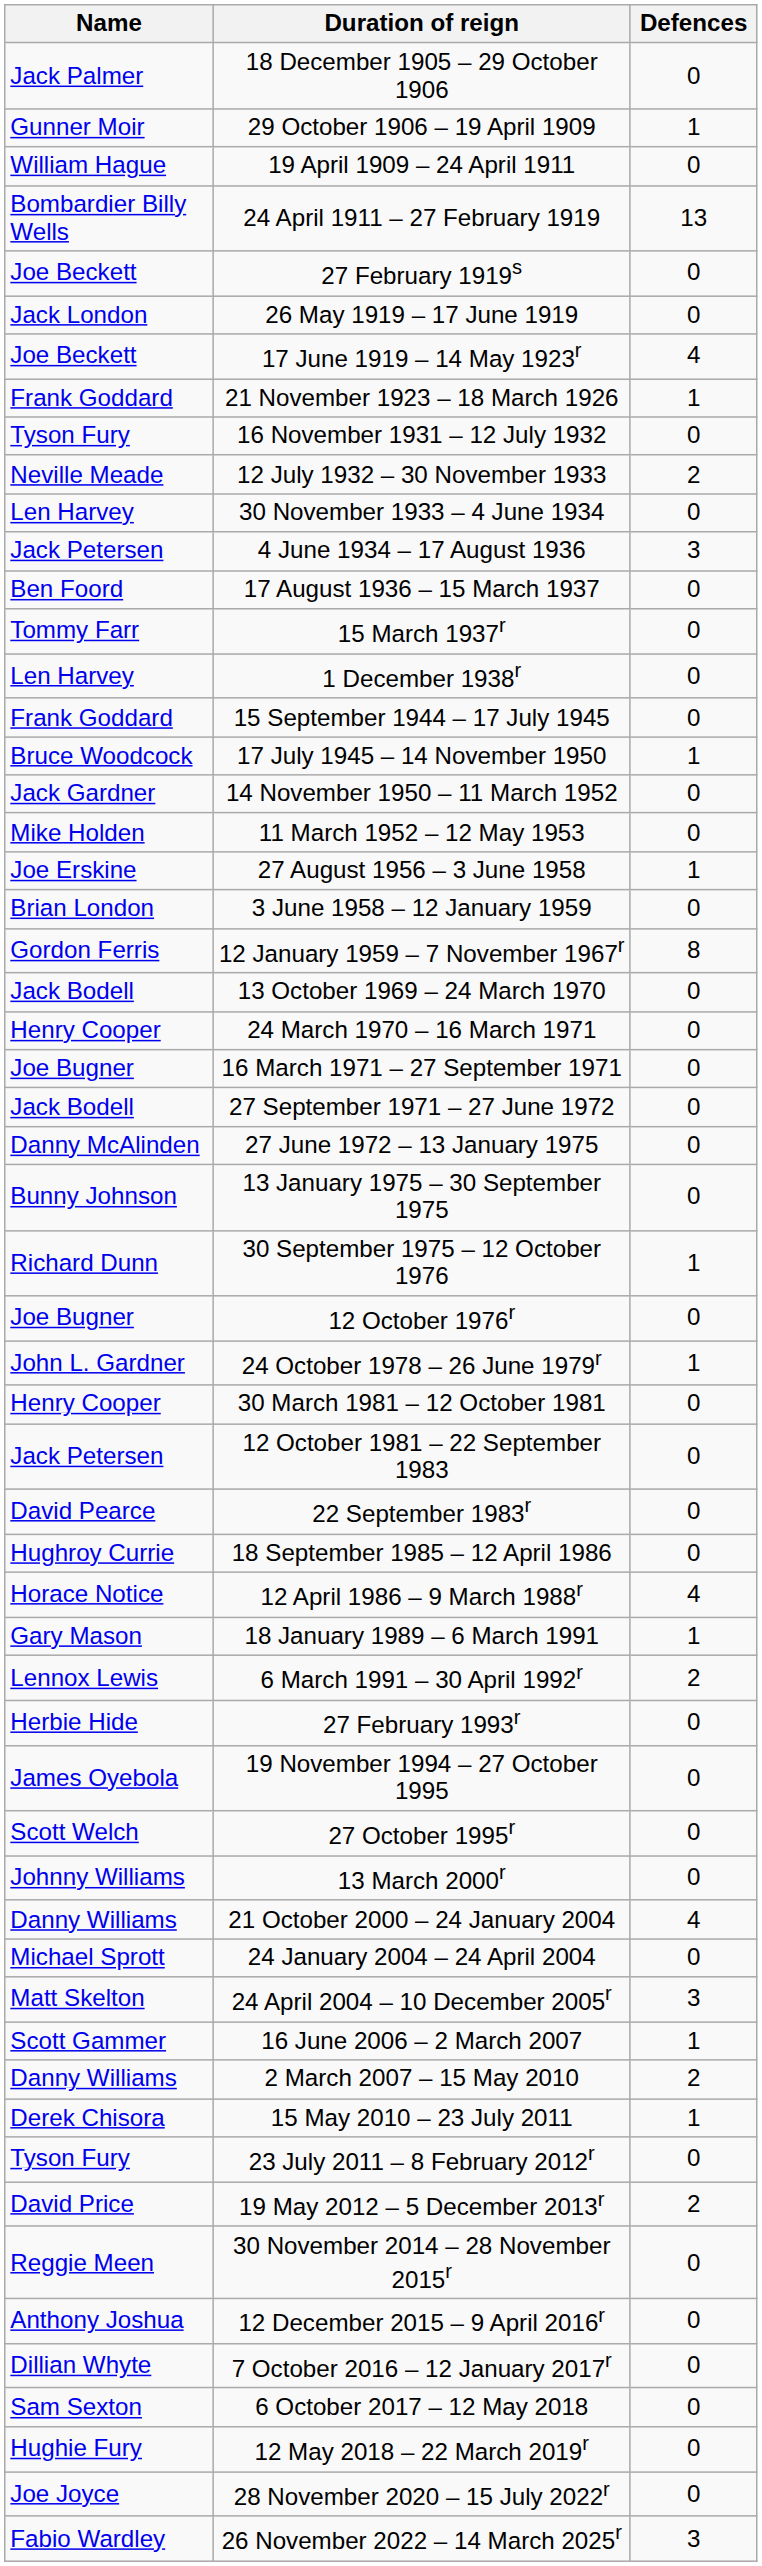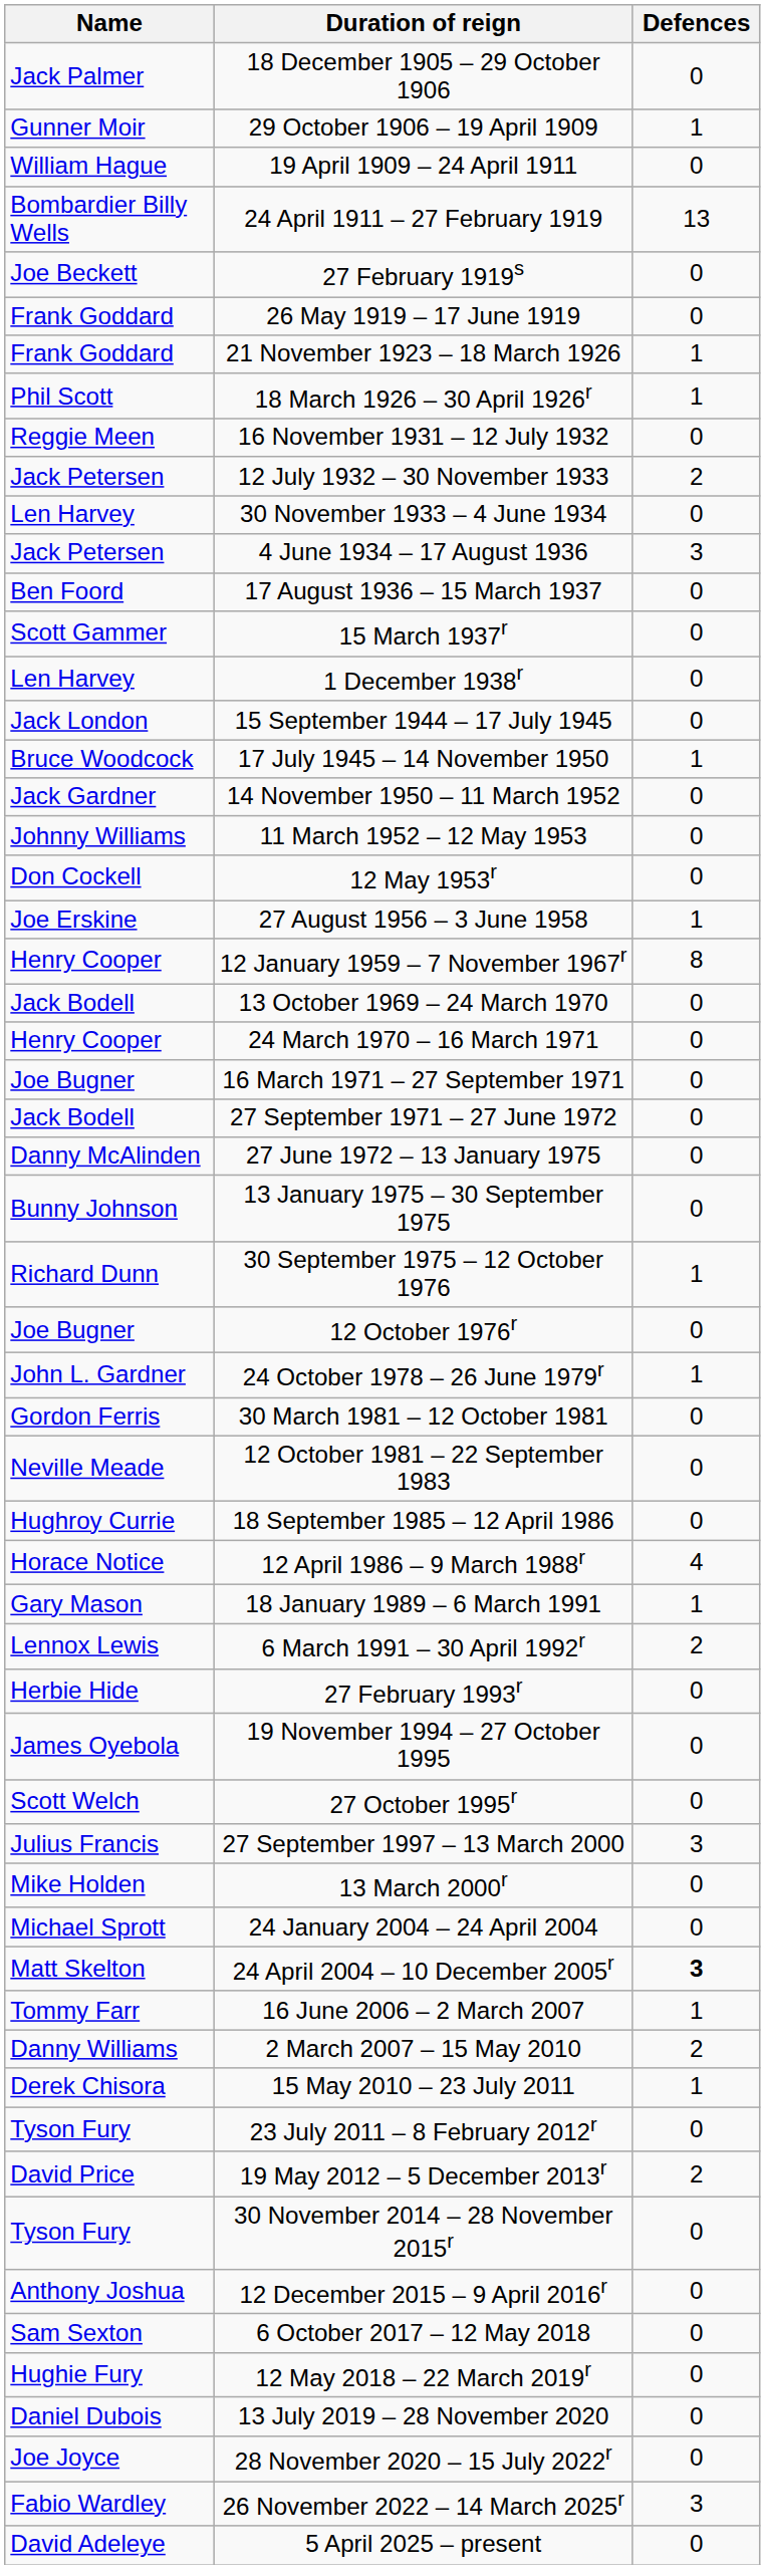26 May 1919 – 17 June 1919 | Name: Jack London -> Frank Goddard
- row: Joe Beckett | 17 June 1919 – 14 May 1923r | 4
+ row: Phil Scott | 18 March 1926 – 30 April 1926r | 1
16 November 1931 – 12 July 1932 | Name: Tyson Fury -> Reggie Meen
12 July 1932 – 30 November 1933 | Name: Neville Meade -> Jack Petersen
15 March 1937r | Name: Tommy Farr -> Scott Gammer
15 September 1944 – 17 July 1945 | Name: Frank Goddard -> Jack London
11 March 1952 – 12 May 1953 | Name: Mike Holden -> Johnny Williams
+ row: Don Cockell | 12 May 1953r | 0
- row: Brian London | 3 June 1958 – 12 January 1959 | 0
12 January 1959 – 7 November 1967r | Name: Gordon Ferris -> Henry Cooper
30 March 1981 – 12 October 1981 | Name: Henry Cooper -> Gordon Ferris
12 October 1981 – 22 September 1983 | Name: Jack Petersen -> Neville Meade
- row: David Pearce | 22 September 1983r | 0
+ row: Julius Francis | 27 September 1997 – 13 March 2000 | 3
13 March 2000r | Name: Johnny Williams -> Mike Holden
- row: Danny Williams | 21 October 2000 – 24 January 2004 | 4
24 April 2004 – 10 December 2005r | Defences: normal -> bold
16 June 2006 – 2 March 2007 | Name: Scott Gammer -> Tommy Farr
30 November 2014 – 28 November 2015r | Name: Reggie Meen -> Tyson Fury
- row: Dillian Whyte | 7 October 2016 – 12 January 2017r | 0
+ row: Daniel Dubois | 13 July 2019 – 28 November 2020 | 0
+ row: David Adeleye | 5 April 2025 – present | 0
